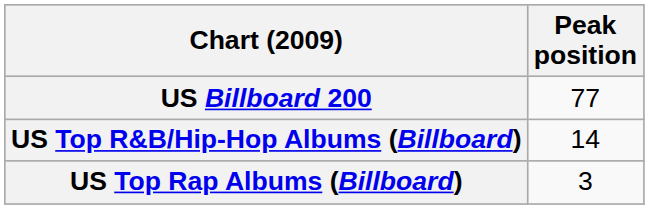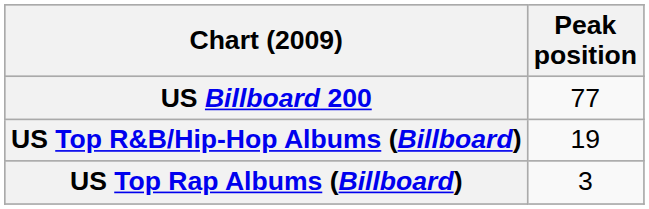US Top R&B/Hip-Hop Albums (Billboard) | Peak position: 14 -> 19
